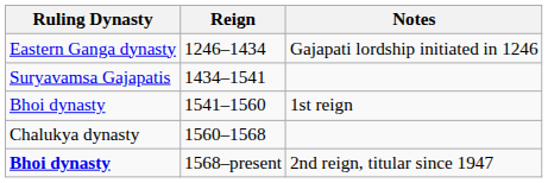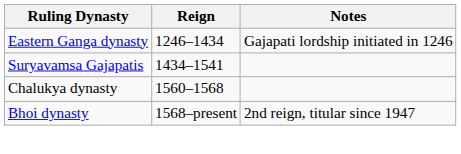- row: Bhoi dynasty | 1541–1560 | 1st reign
1568–present | Ruling Dynasty: bold -> normal
